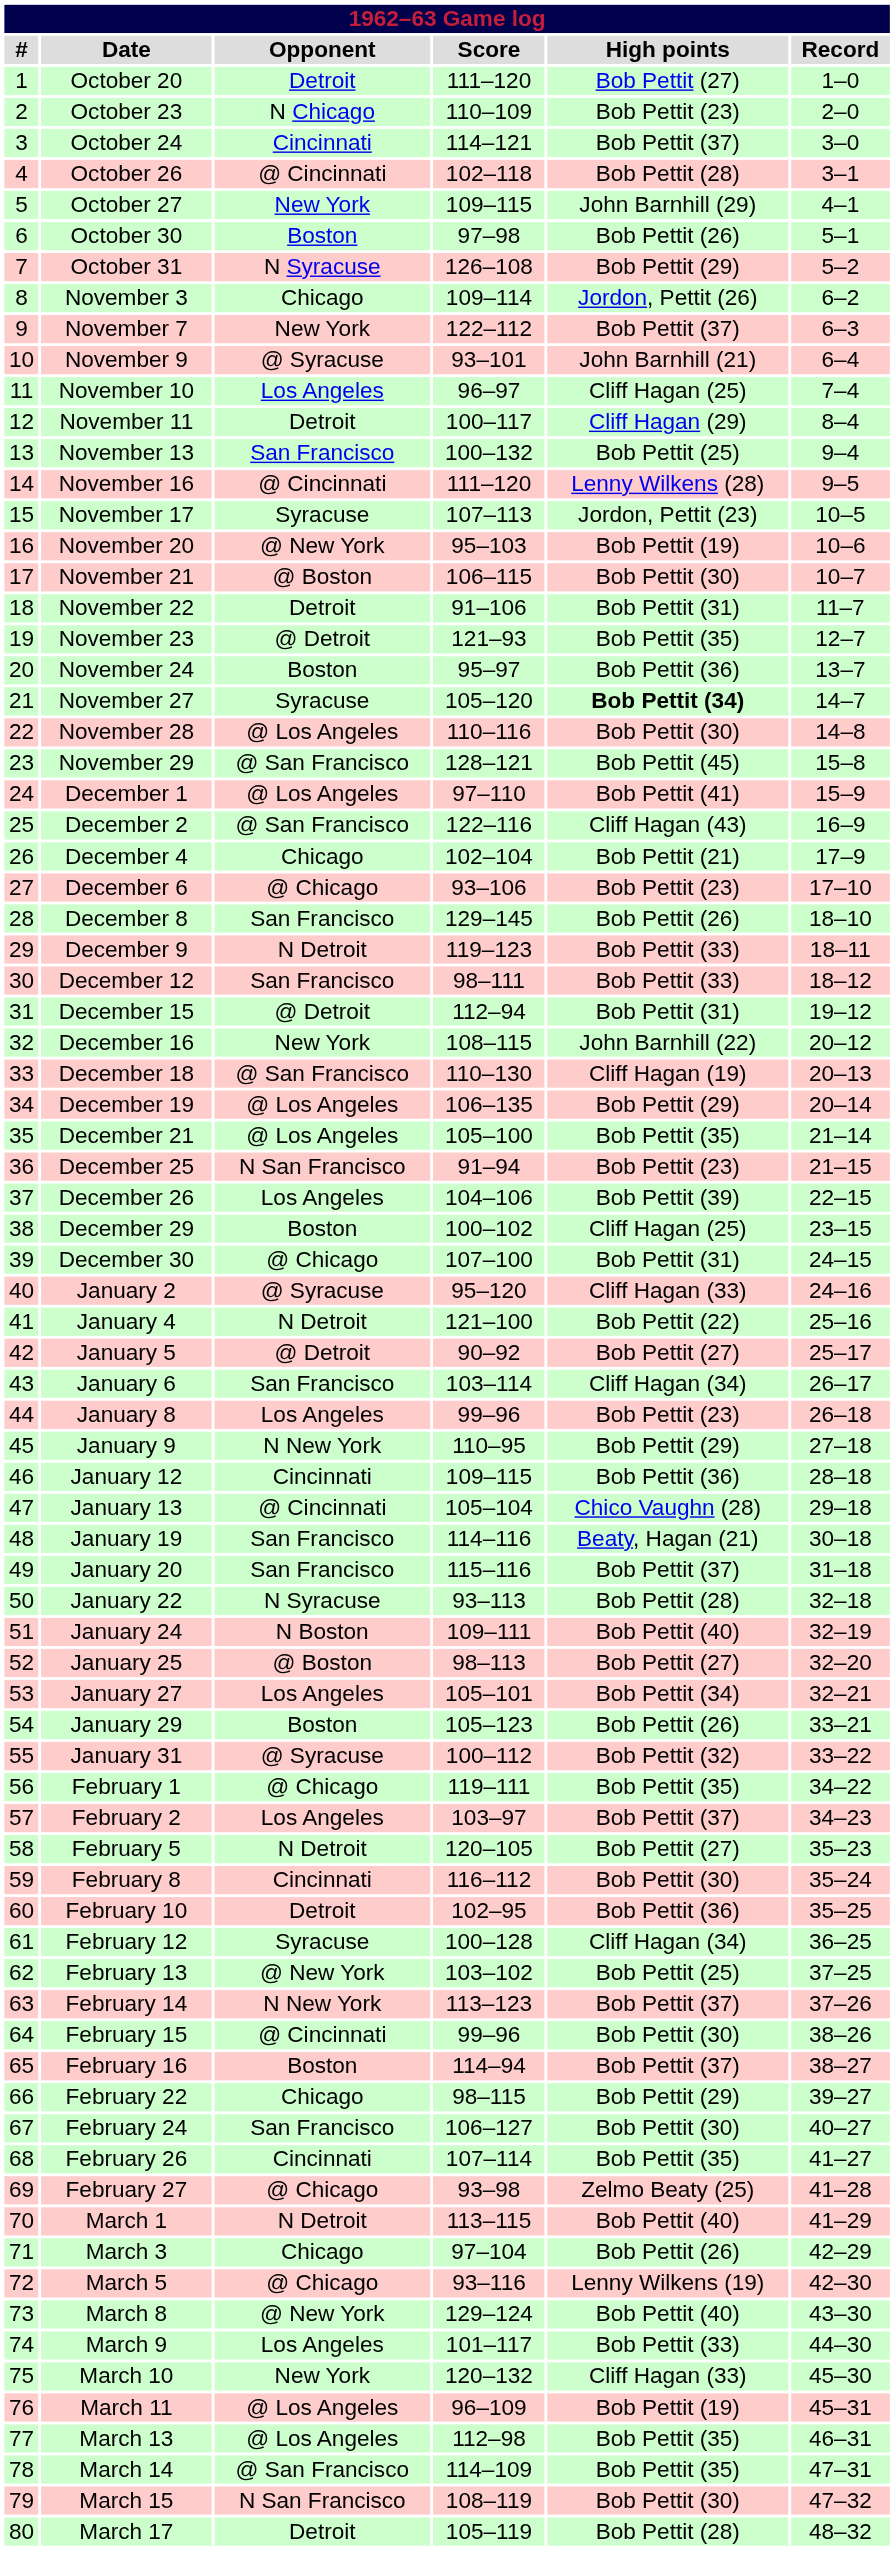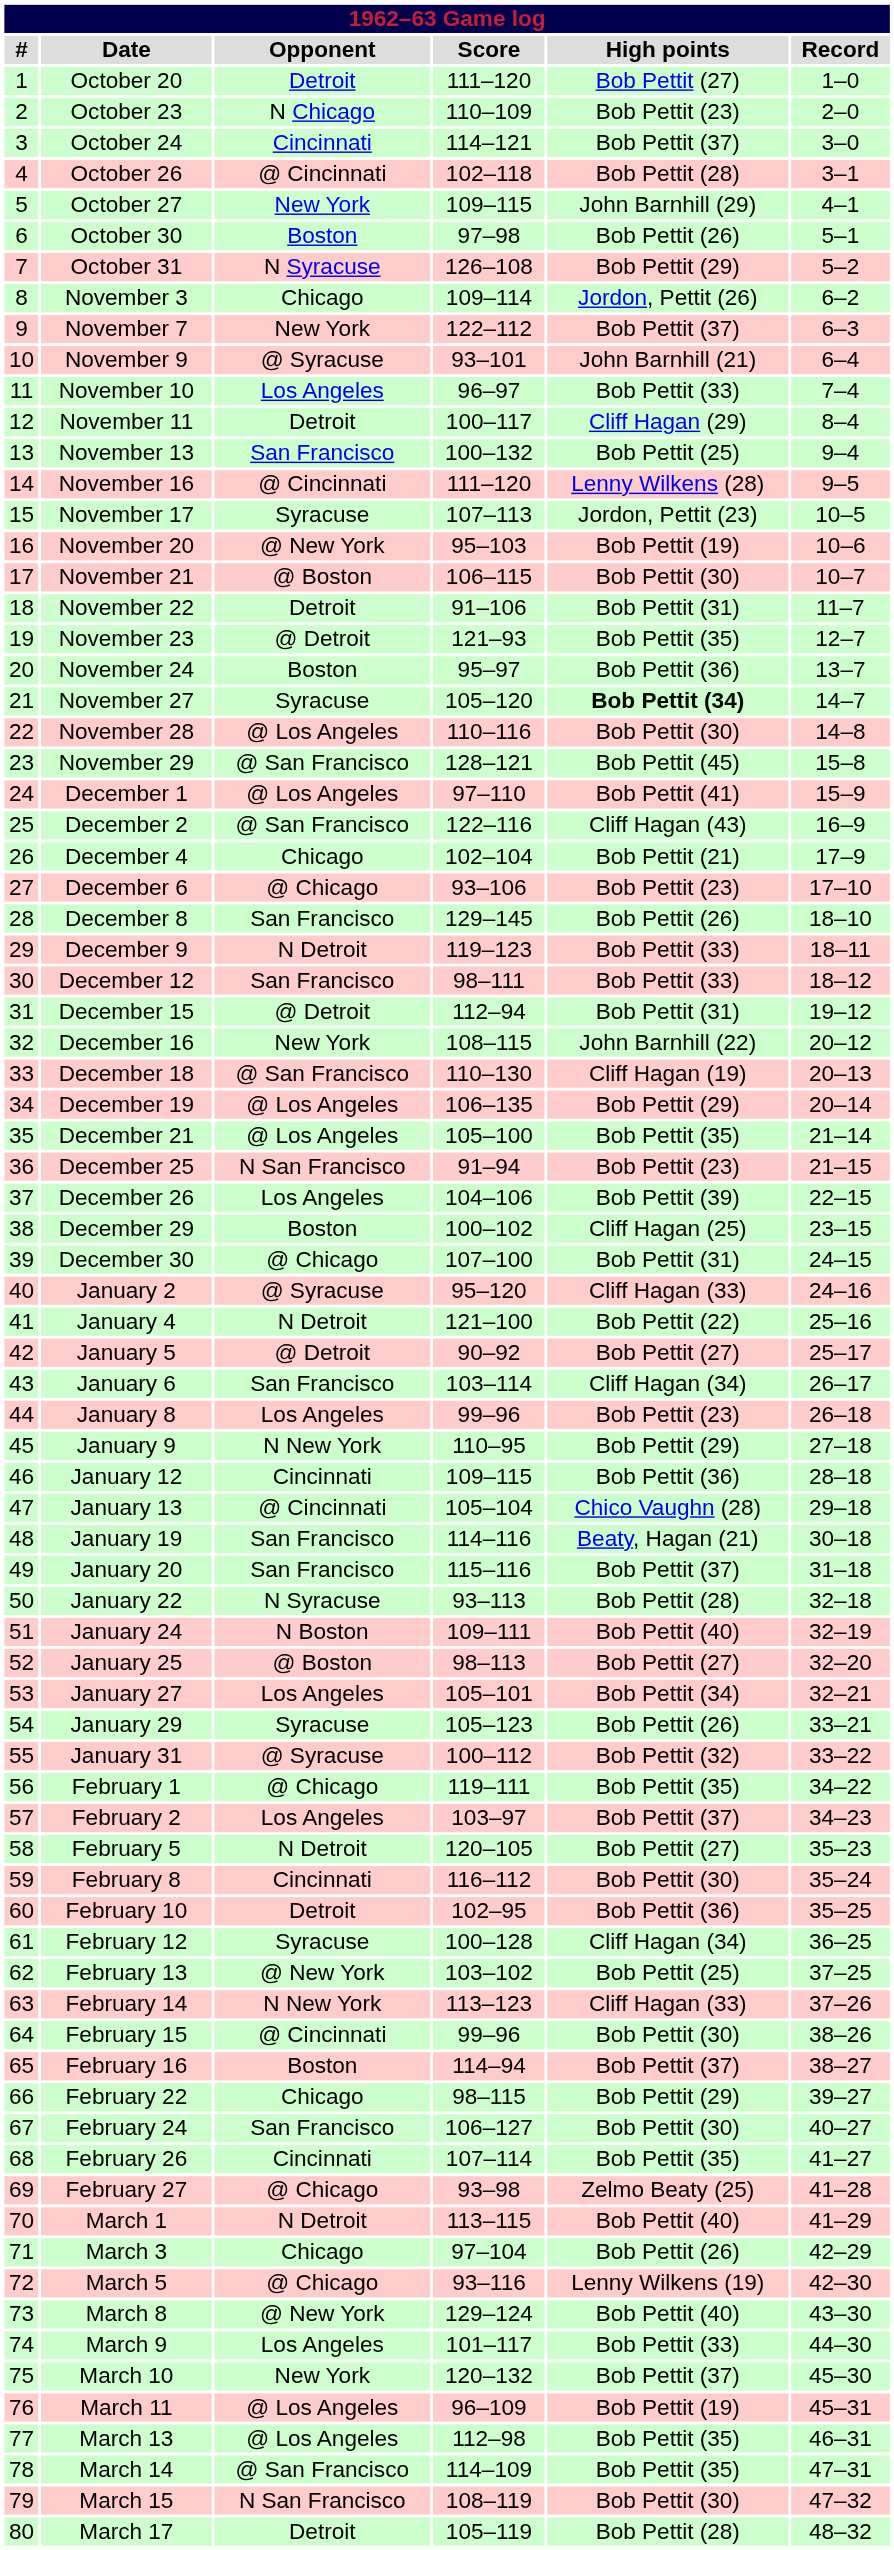November 10 | High points: Cliff Hagan (25) -> Bob Pettit (33)
January 29 | Opponent: Boston -> Syracuse
February 14 | High points: Bob Pettit (37) -> Cliff Hagan (33)
March 10 | High points: Cliff Hagan (33) -> Bob Pettit (37)
